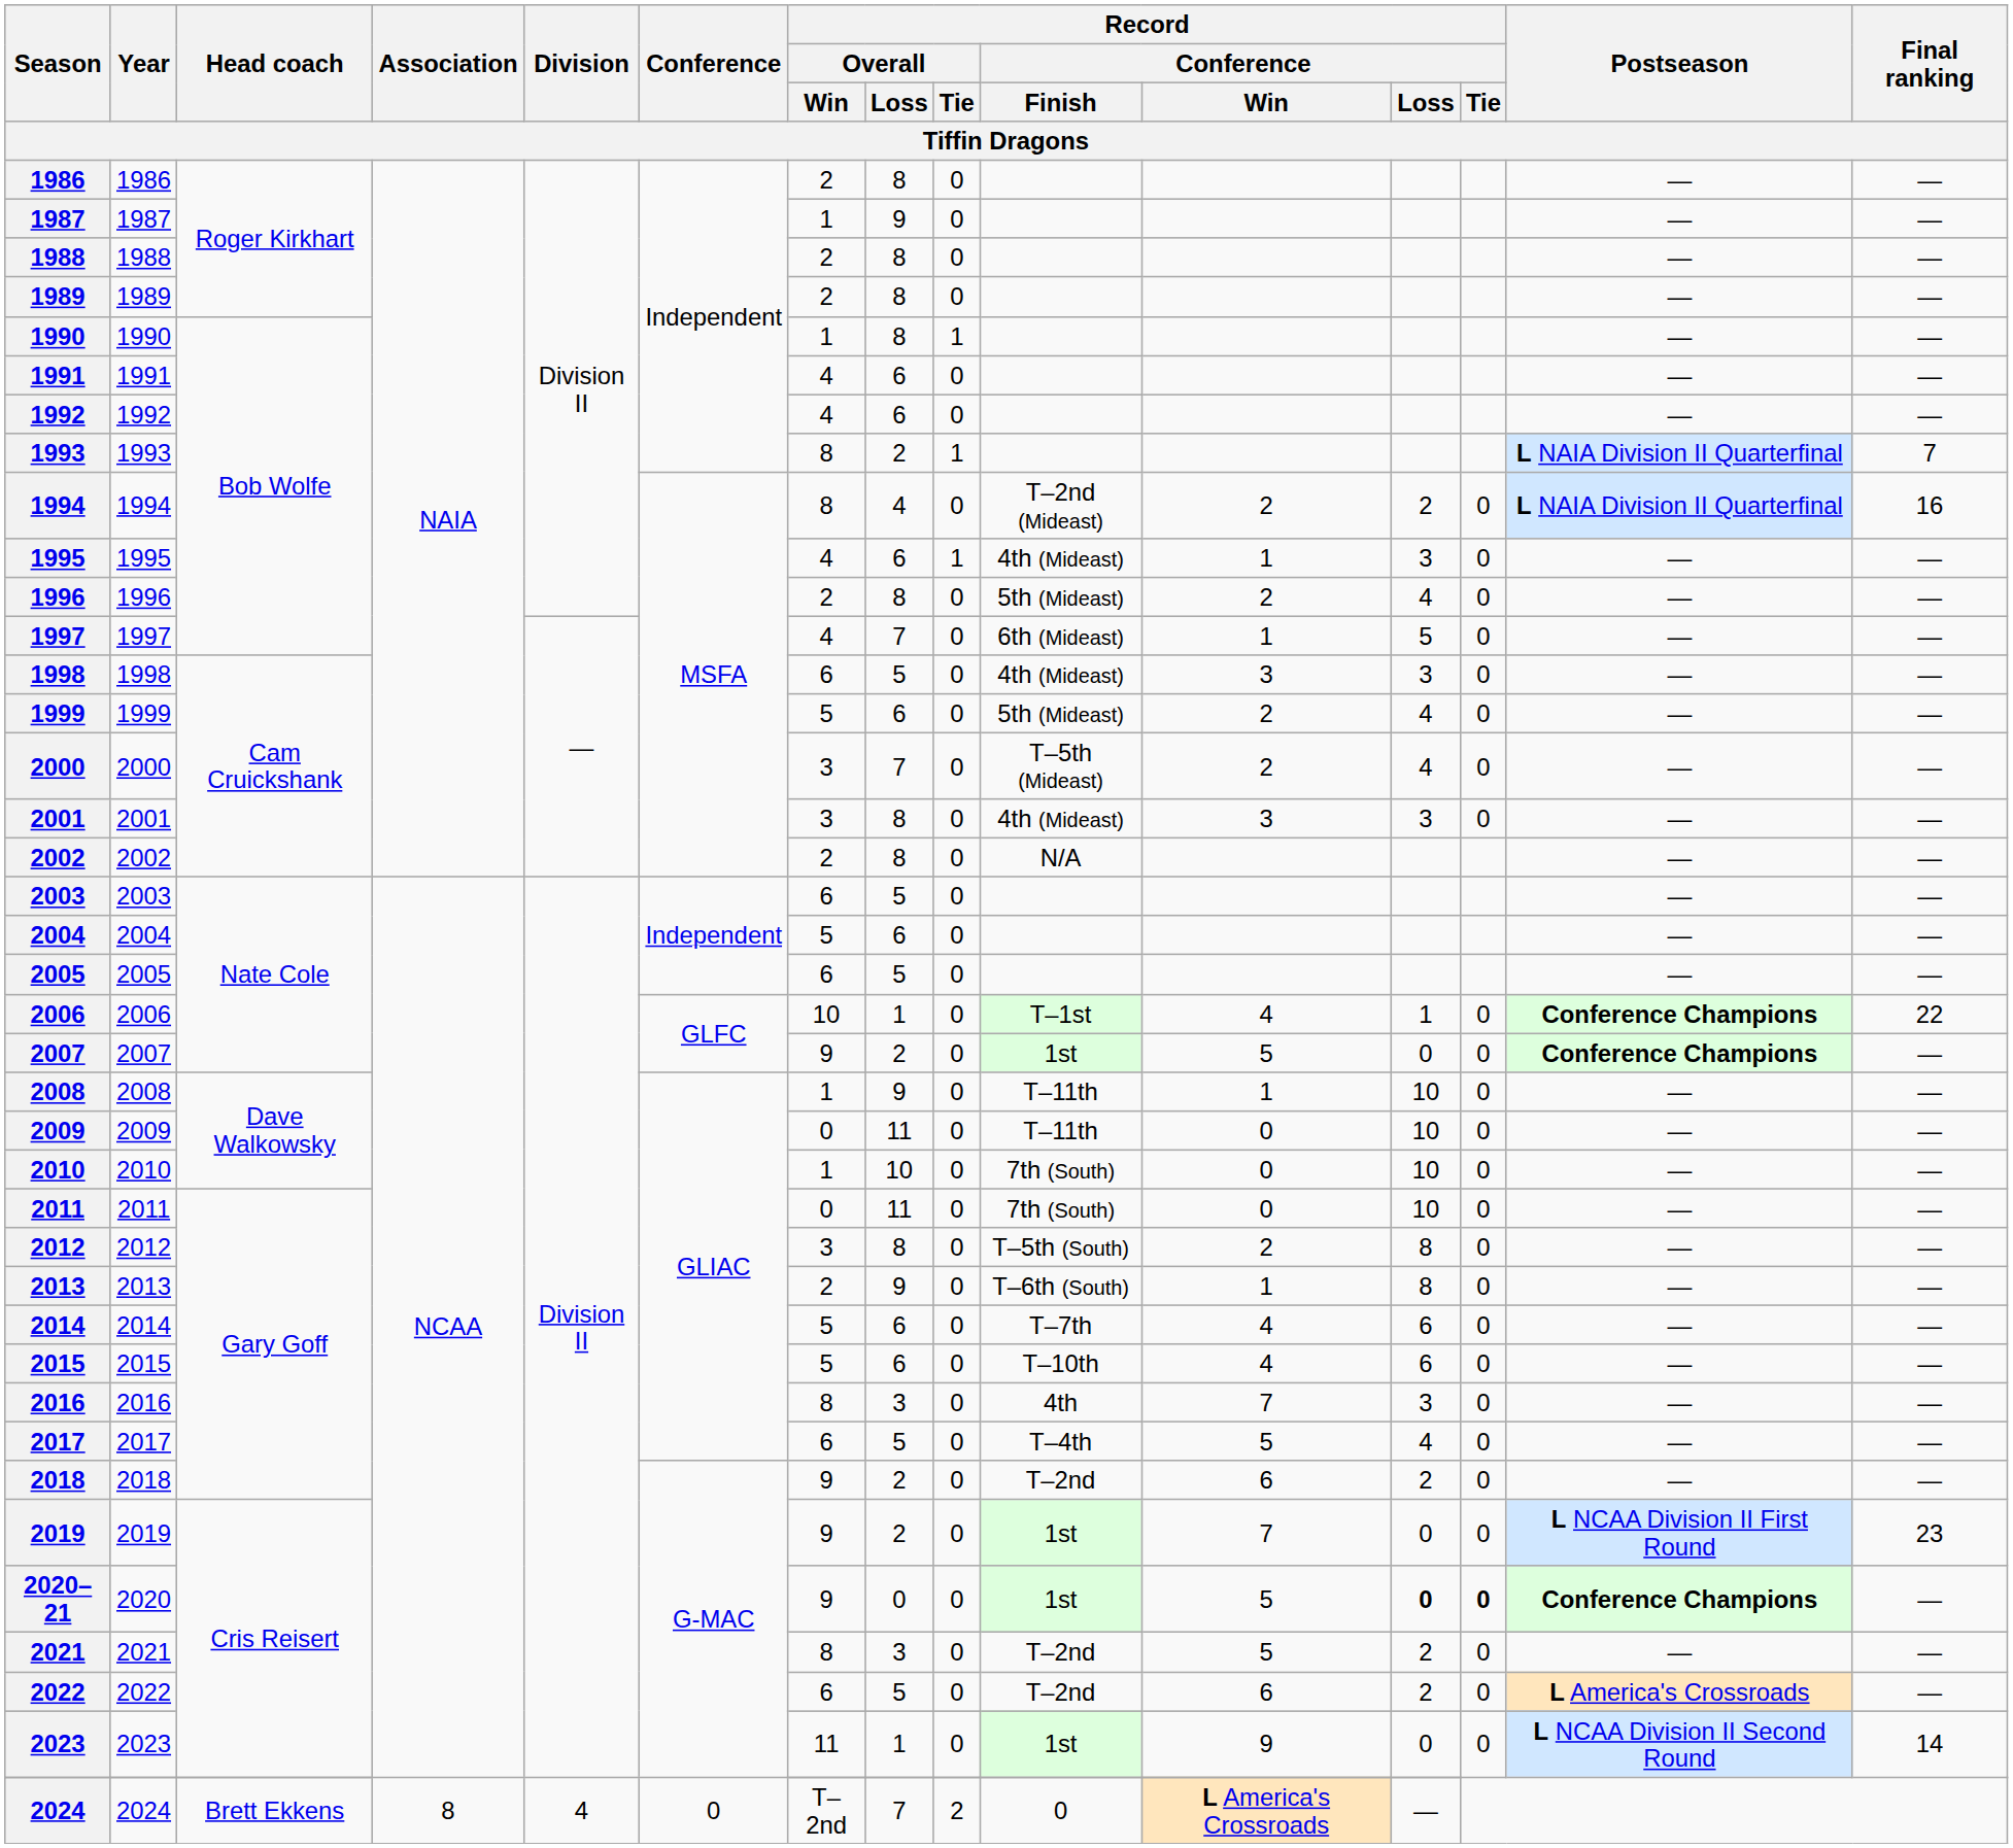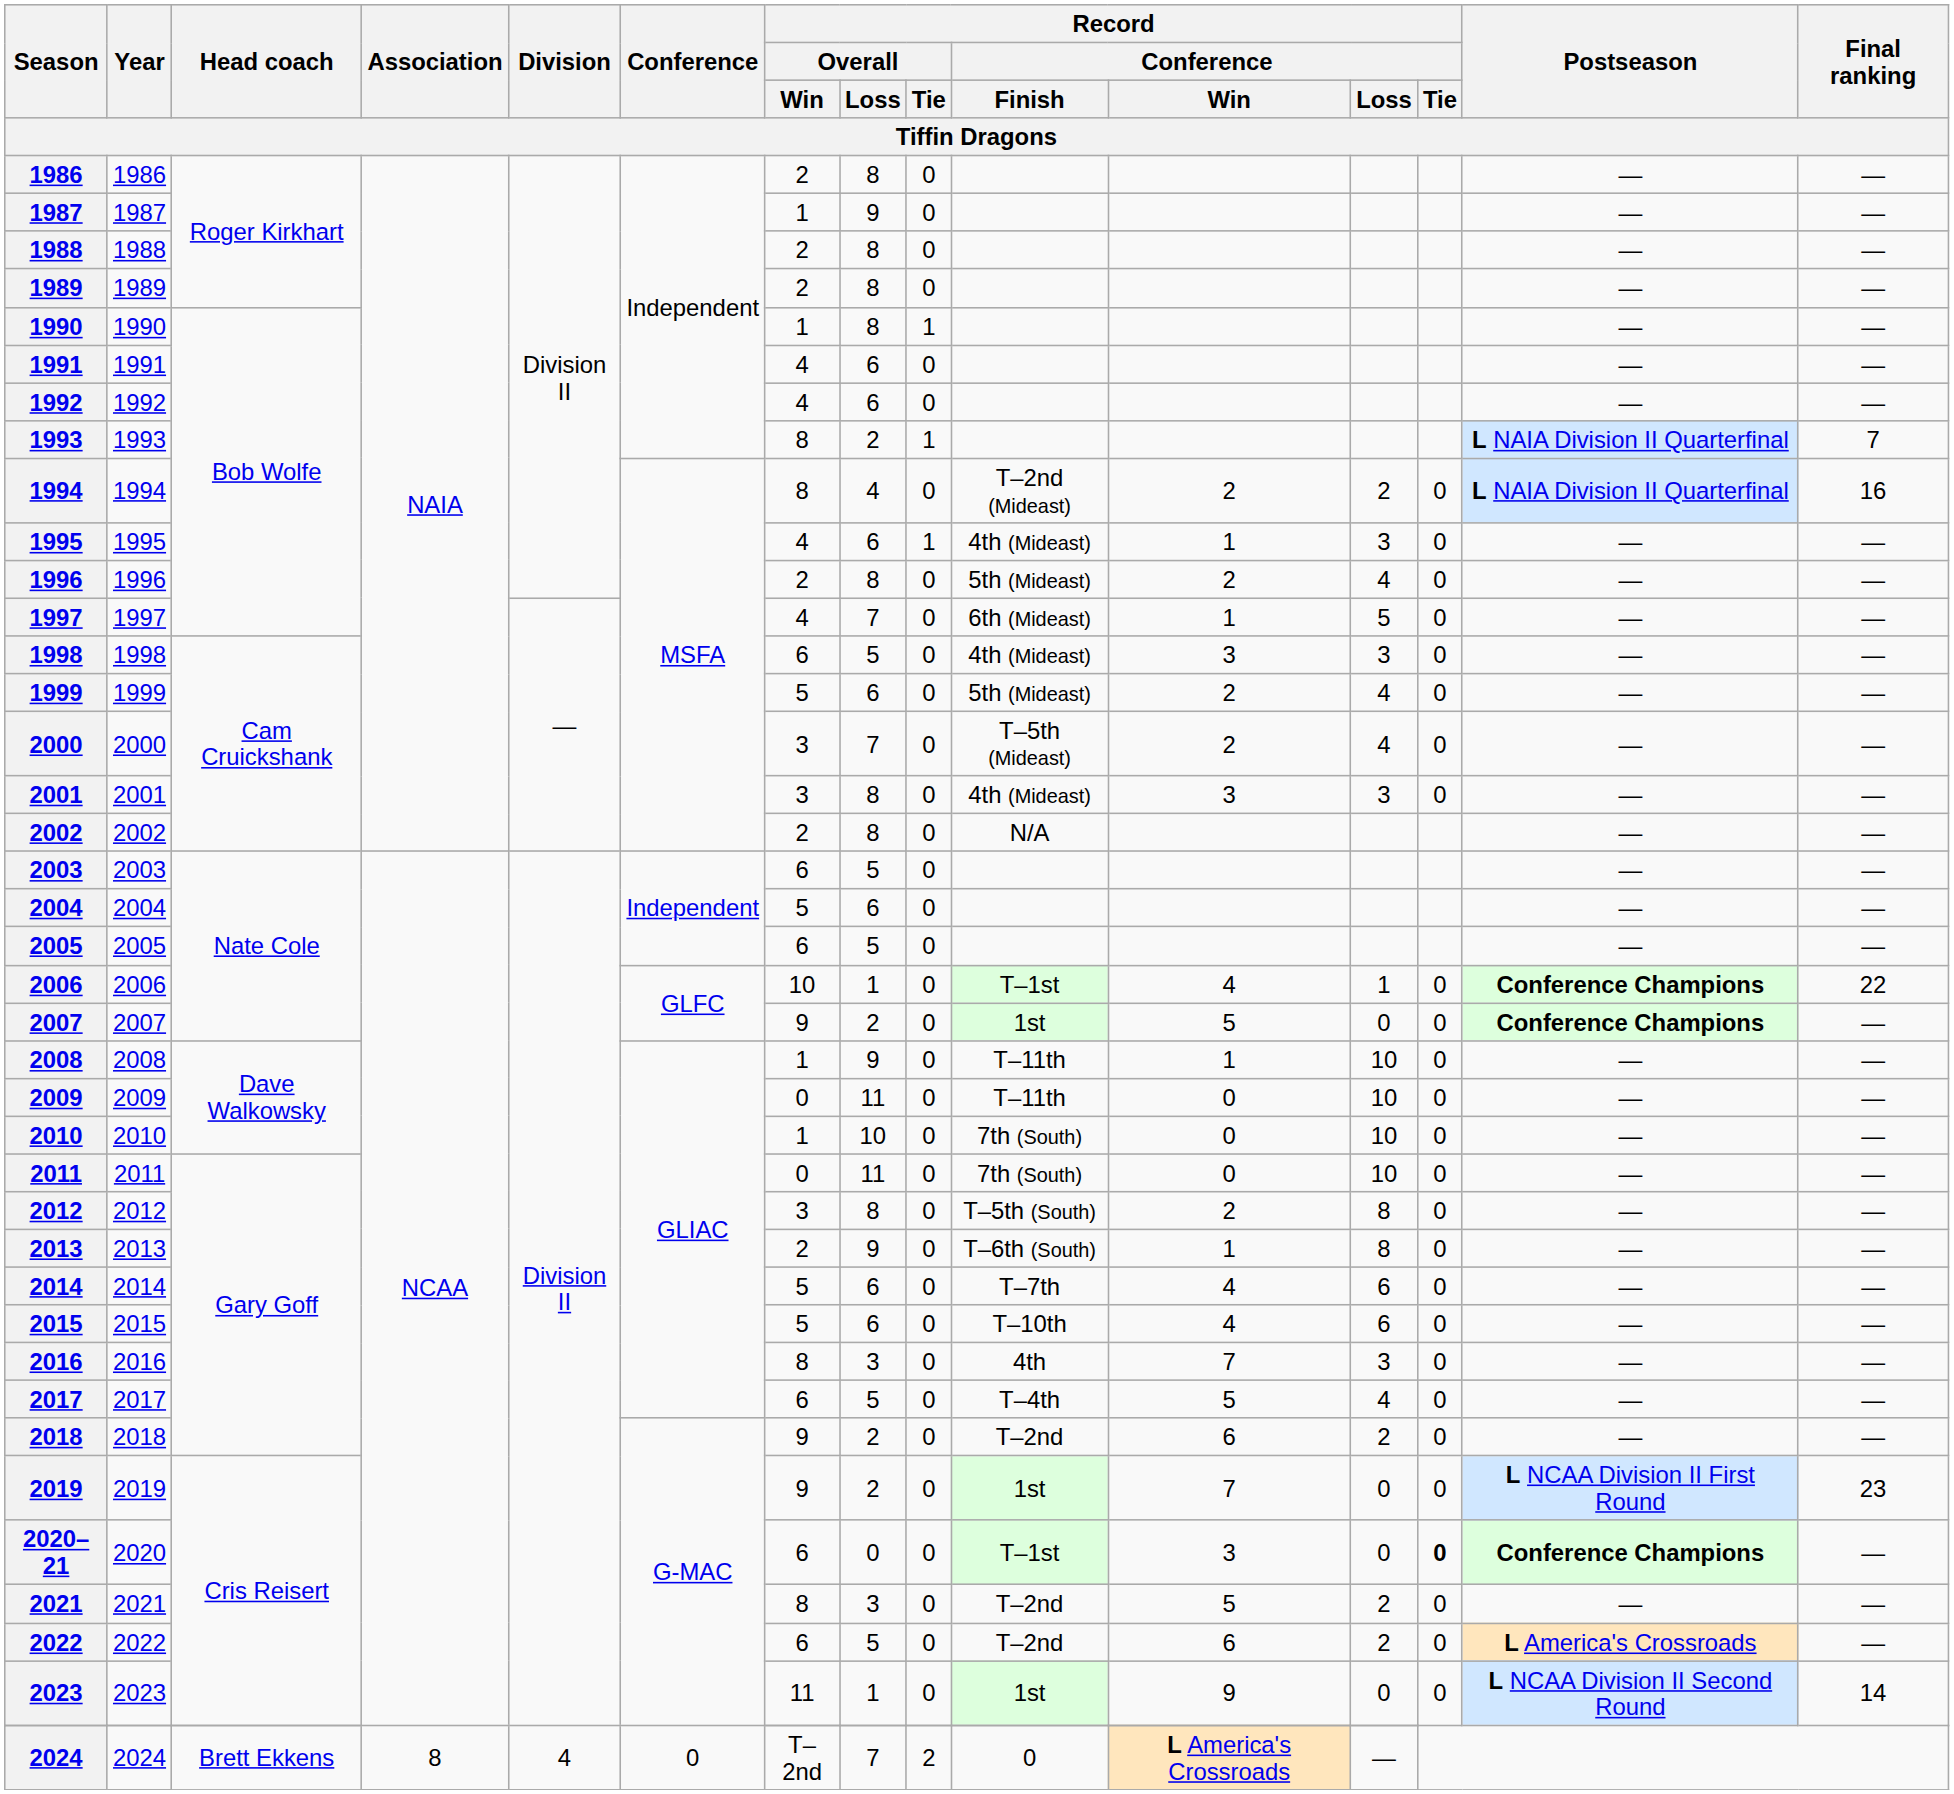2020–21 | Record / Overall / Win: 9 -> 6
2020–21 | Record / Conference / Finish: 1st -> T–1st
2020–21 | Record / Conference / Win: 5 -> 3
2020–21 | Record / Conference / Loss: bold -> normal
